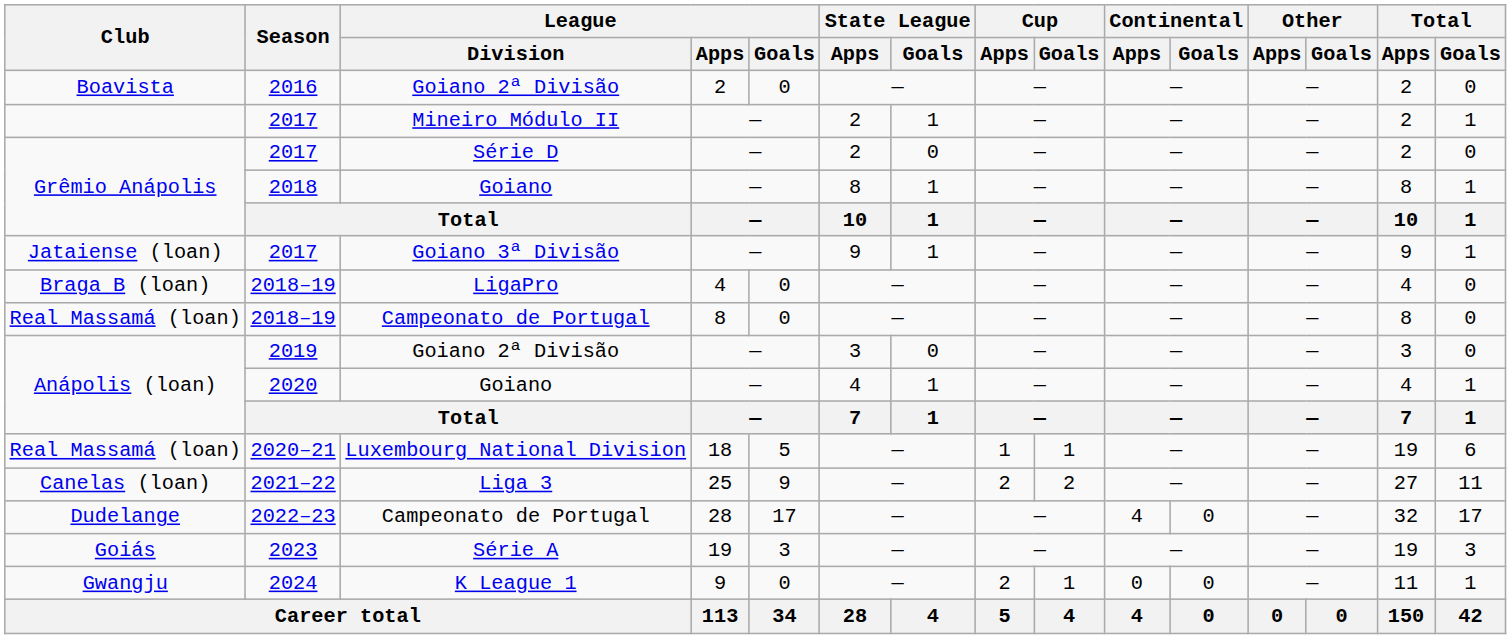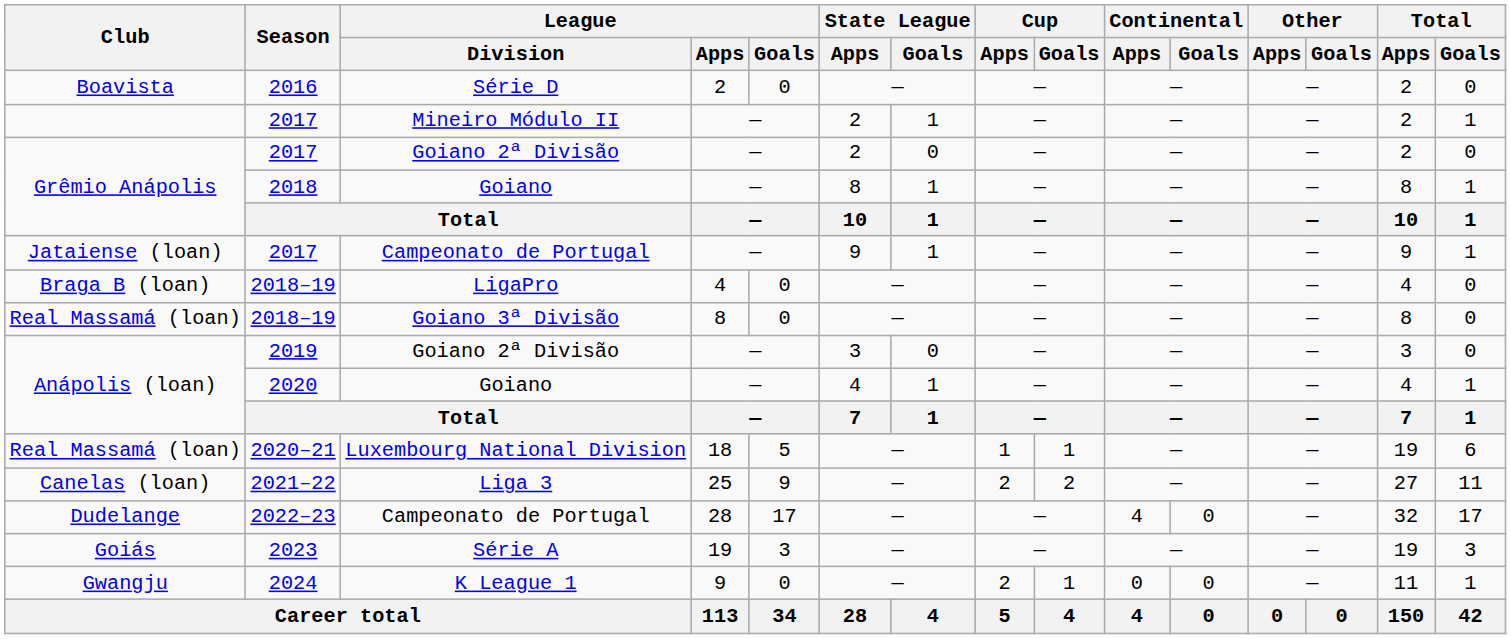Boavista | League / Division: Goiano 2ª Divisão -> Série D
Grêmio Anápolis / 2017 | League / Division: Série D -> Goiano 2ª Divisão
Jataiense (loan) | League / Division: Goiano 3ª Divisão -> Campeonato de Portugal
Real Massamá (loan) / 2018–19 | League / Division: Campeonato de Portugal -> Goiano 3ª Divisão
